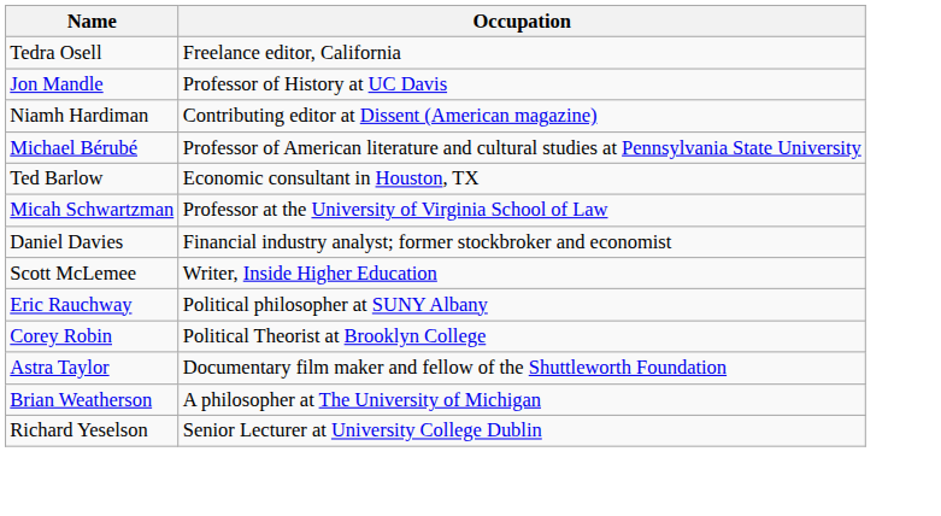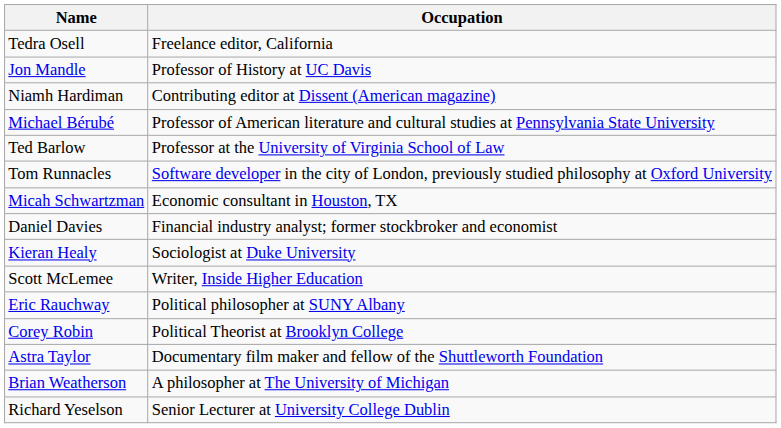Ted Barlow | Occupation: Economic consultant in Houston, TX -> Professor at the University of Virginia School of Law
+ row: Tom Runnacles | Software developer in the city of London, previously studied philosophy at Oxford University
Micah Schwartzman | Occupation: Professor at the University of Virginia School of Law -> Economic consultant in Houston, TX
+ row: Kieran Healy | Sociologist at Duke University
